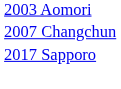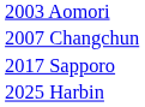+ row: 2025 Harbin
